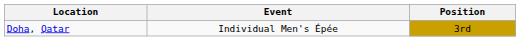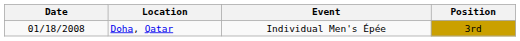+ column: Date | 01/18/2008
